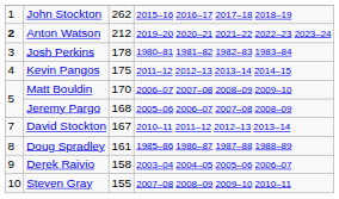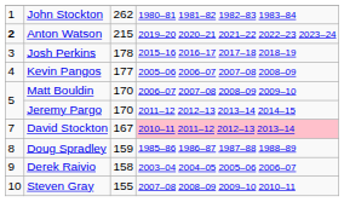John Stockton | column 4: 2015–16 2016–17 2017–18 2018–19 -> 1980–81 1981–82 1982–83 1983–84
Anton Watson | column 3: 212 -> 215
Josh Perkins | column 4: 1980–81 1981–82 1982–83 1983–84 -> 2015–16 2016–17 2017–18 2018–19
Kevin Pangos | column 3: 175 -> 177
Kevin Pangos | column 4: 2011–12 2012–13 2013–14 2014–15 -> 2005–06 2006–07 2007–08 2008–09
Jeremy Pargo | column 3: 168 -> 170
Jeremy Pargo | column 4: 2005–06 2006–07 2007–08 2008–09 -> 2011–12 2012–13 2013–14 2014–15
David Stockton | column 4: no background -> pink background
Doug Spradley | column 3: 161 -> 159
